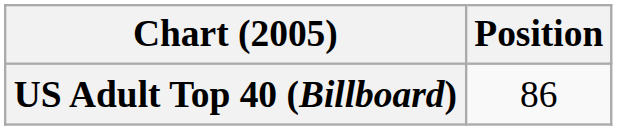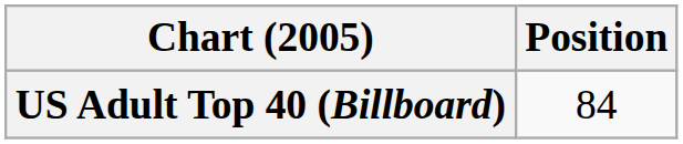US Adult Top 40 (Billboard) | Position: 86 -> 84
